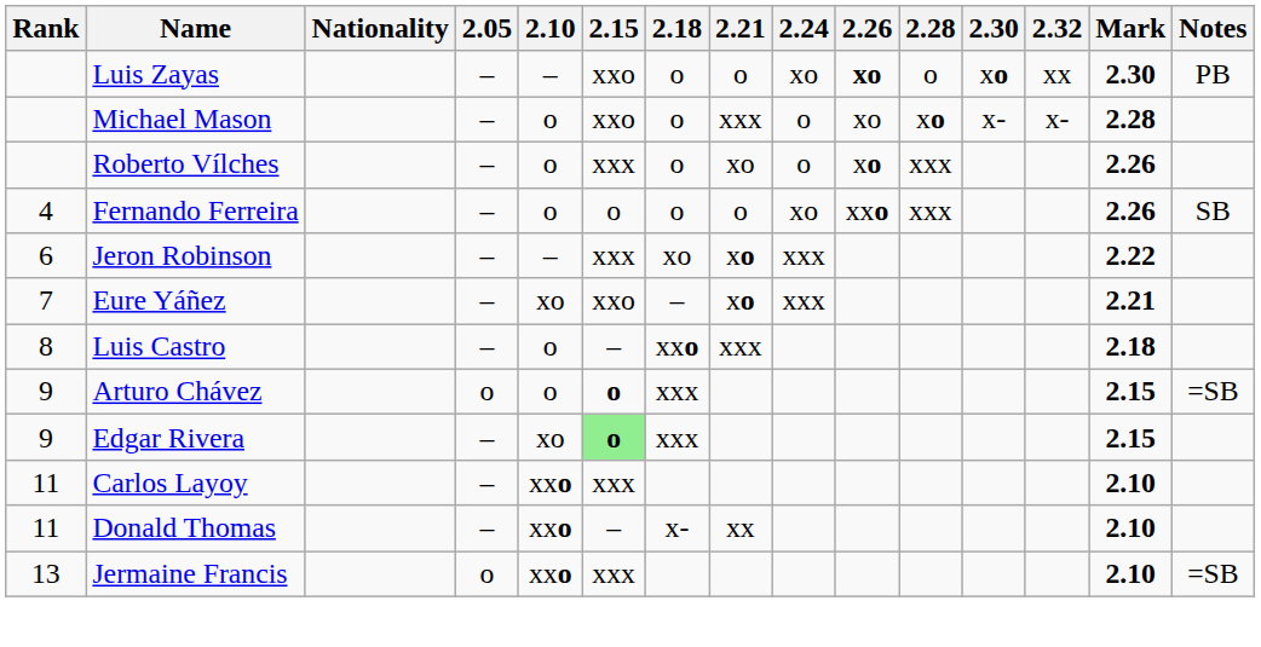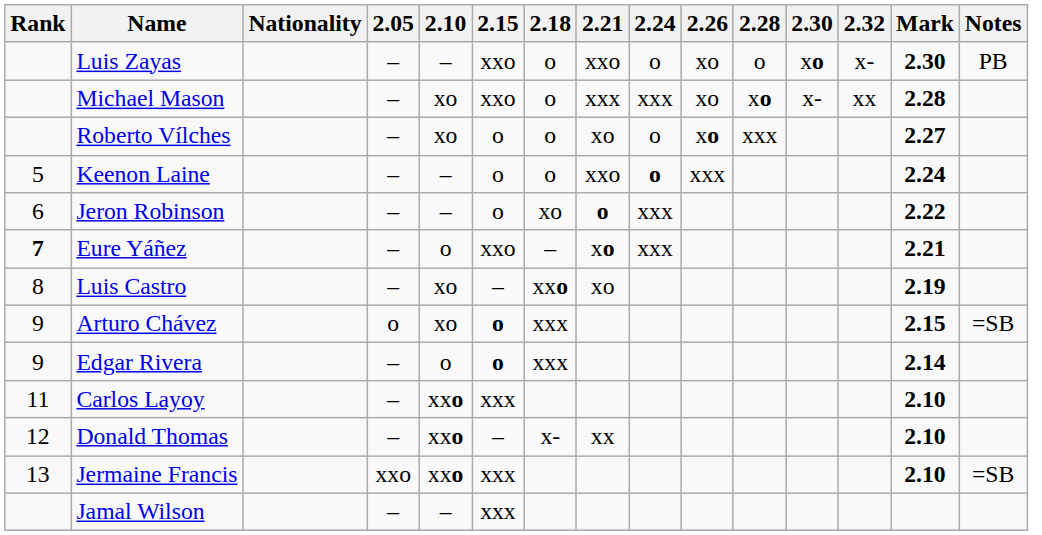Luis Zayas | 2.21: o -> xxo
Luis Zayas | 2.24: xo -> o
Luis Zayas | 2.26: bold -> normal
Luis Zayas | 2.32: xx -> x-
Michael Mason | 2.10: o -> xo
Michael Mason | 2.24: o -> xxx
Michael Mason | 2.32: x- -> xx
Roberto Vílches | 2.10: o -> xo
Roberto Vílches | 2.15: xxx -> o
Roberto Vílches | Mark: 2.26 -> 2.27
- row: 4 | Fernando Ferreira | – | o | o | o | o | xo | xxo | xxx | 2.26 | SB
+ row: 5 | Keenon Laine | – | – | o | o | xxo | o | xxx | 2.24
Jeron Robinson | 2.15: xxx -> o
Jeron Robinson | 2.21: xo -> o
Eure Yáñez | Rank: normal -> bold
Eure Yáñez | 2.10: xo -> o
Luis Castro | 2.10: o -> xo
Luis Castro | 2.21: xxx -> xo
Luis Castro | Mark: 2.18 -> 2.19
Arturo Chávez | 2.10: o -> xo
Edgar Rivera | 2.10: xo -> o
Edgar Rivera | 2.15: lightgreen background -> no background
Edgar Rivera | Mark: 2.15 -> 2.14
Donald Thomas | Rank: 11 -> 12
Jermaine Francis | 2.05: o -> xxo
+ row: Jamal Wilson | – | – | xxx
